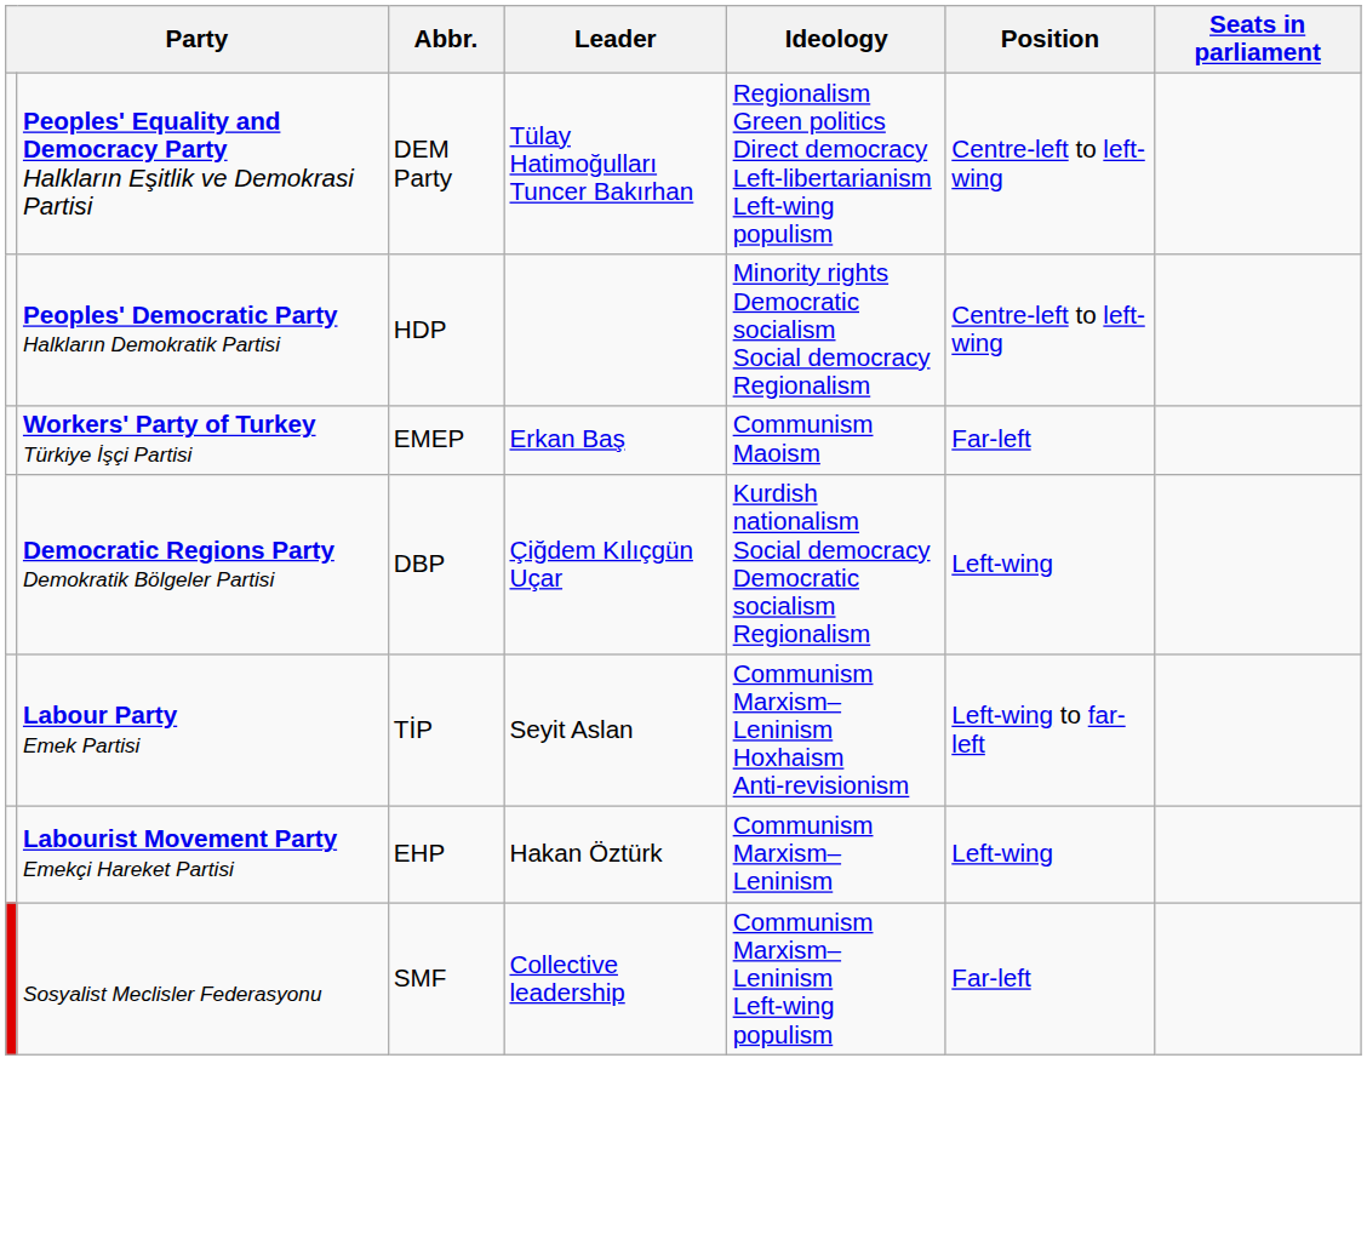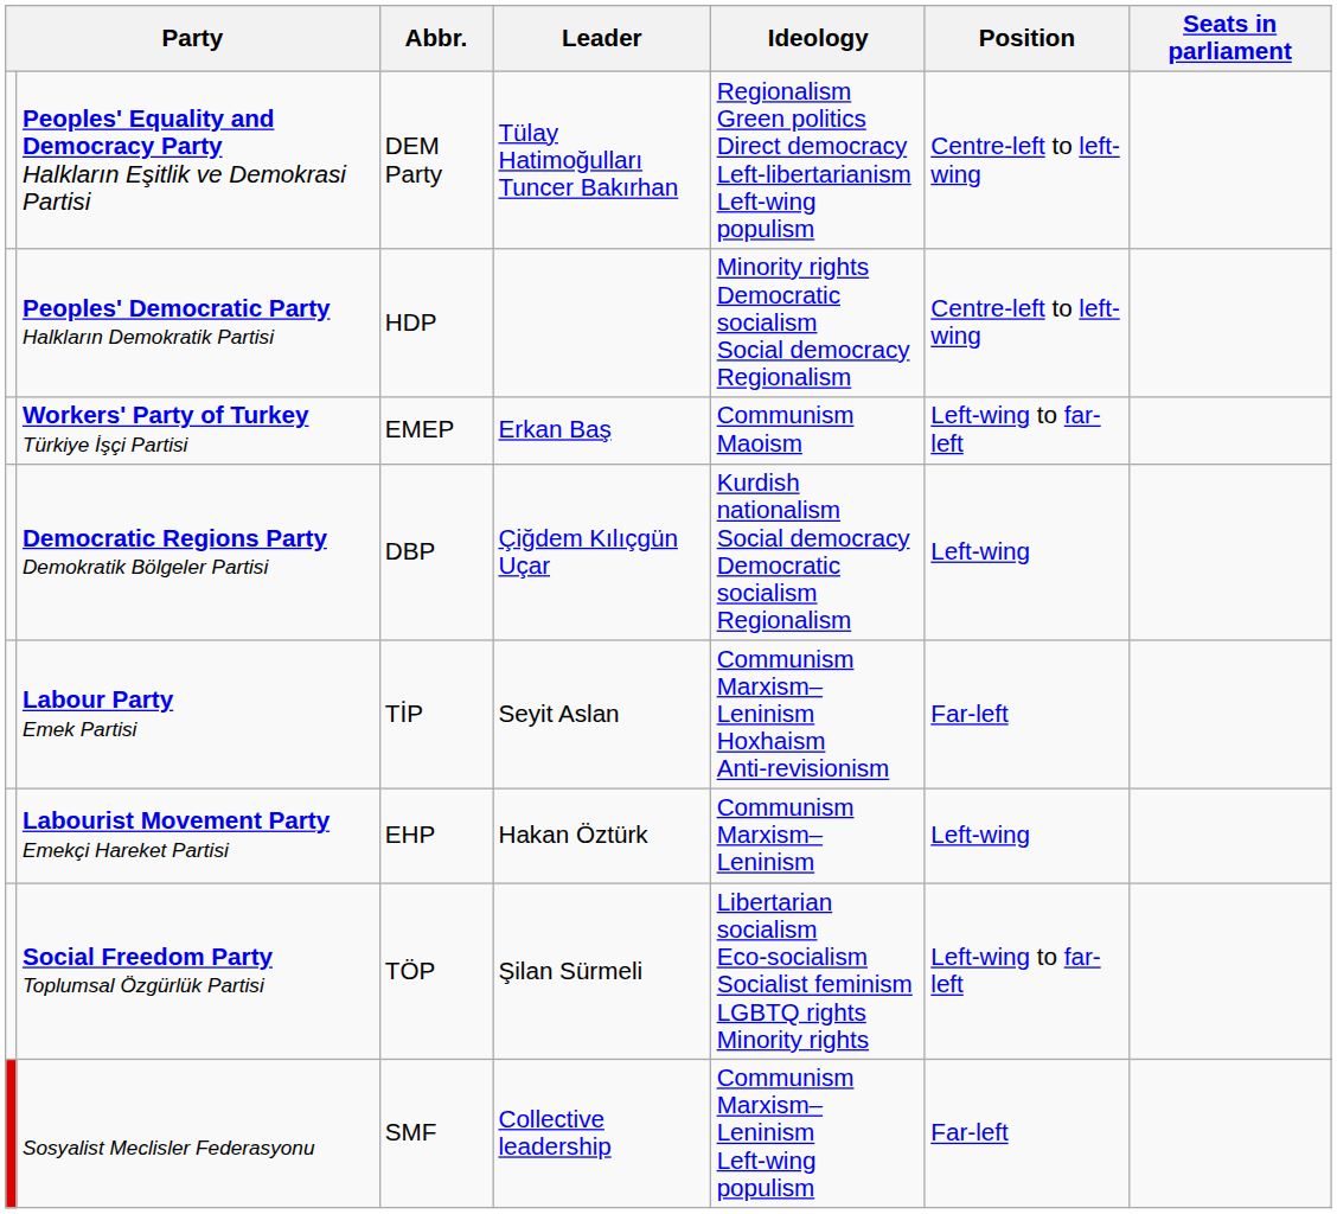Workers' Party of Turkey Türkiye İşçi Partisi | Position: Far-left -> Left-wing to far-left
Labour Party Emek Partisi | Position: Left-wing to far-left -> Far-left
+ row: Social Freedom Party Toplumsal Özgürlük Partisi | TÖP | Şilan Sürmeli | Libertarian socialism Eco-socialism Socialist feminism LGBTQ rights Minority rights | Left-wing to far-left
